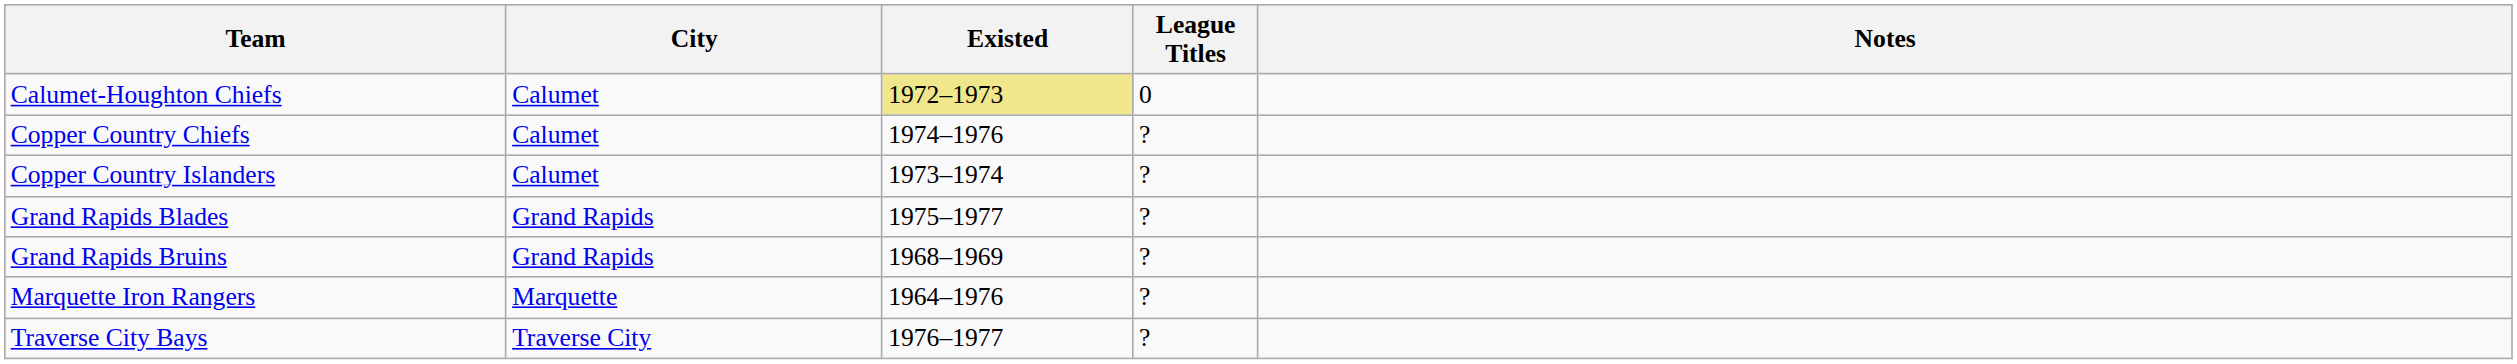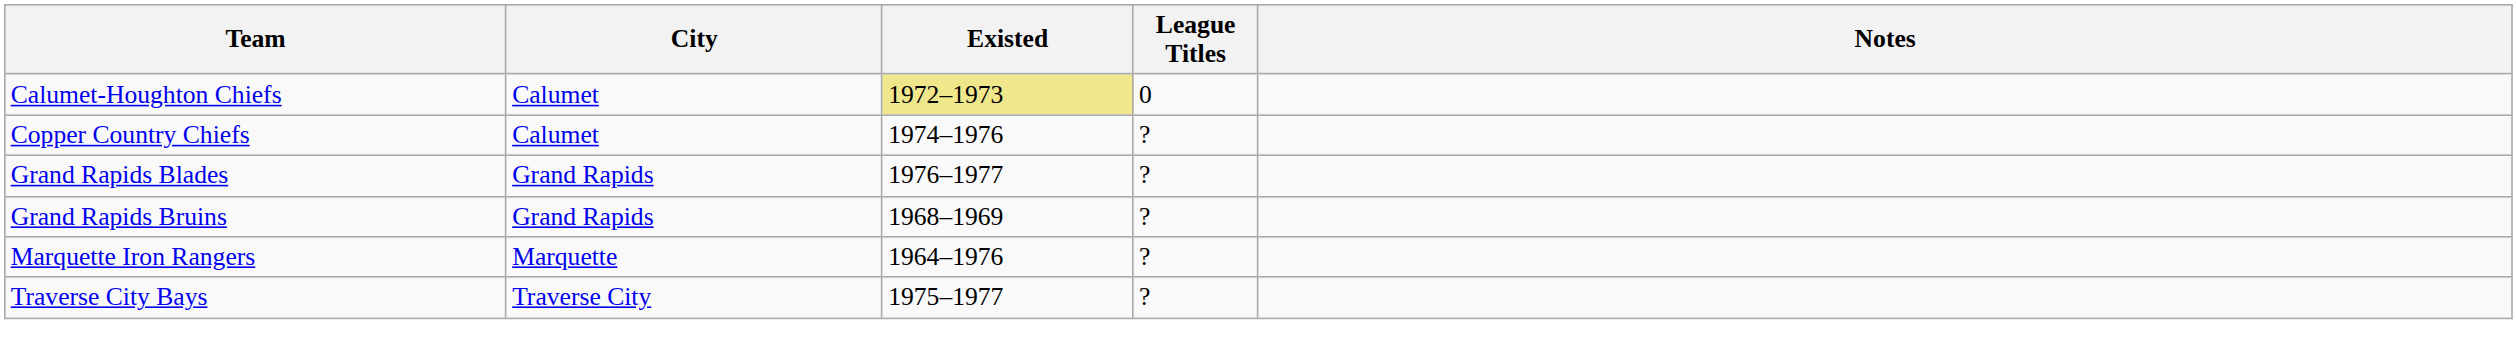- row: Copper Country Islanders | Calumet | 1973–1974 | ?
Grand Rapids Blades | Existed: 1975–1977 -> 1976–1977
Traverse City Bays | Existed: 1976–1977 -> 1975–1977
